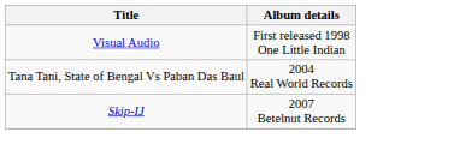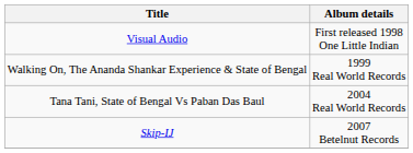+ row: Walking On, The Ananda Shankar Experience & State of Bengal | 1999 Real World Records
